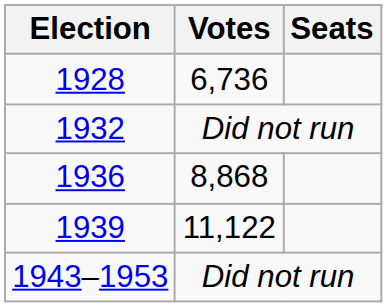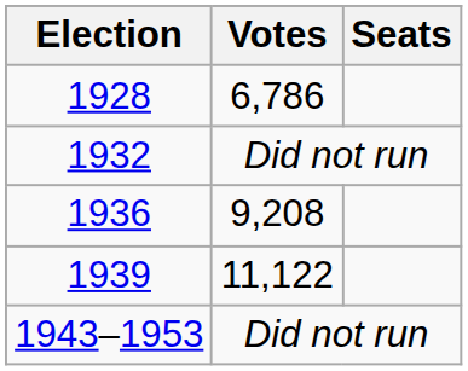1928 | Votes: 6,736 -> 6,786
1936 | Votes: 8,868 -> 9,208
